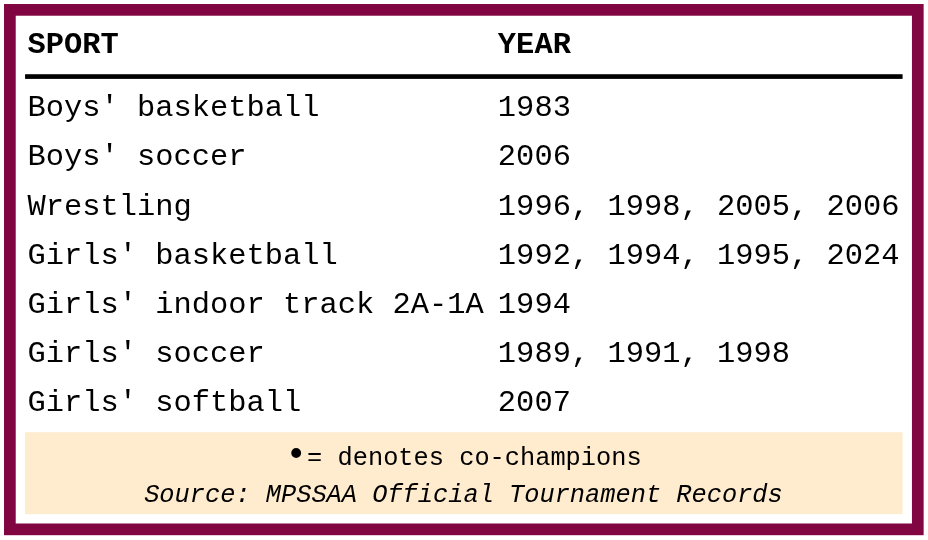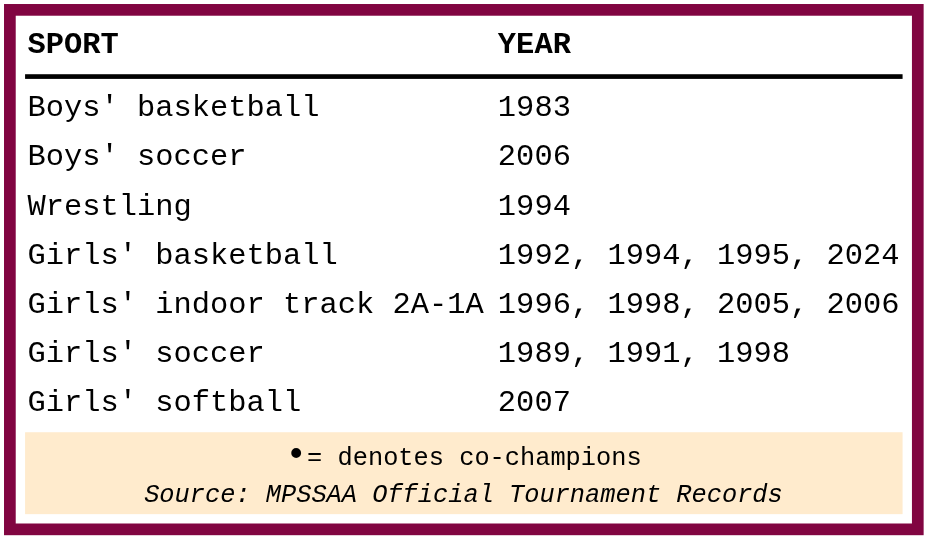Wrestling | YEAR: 1996, 1998, 2005, 2006 -> 1994
Girls' indoor track 2A-1A | YEAR: 1994 -> 1996, 1998, 2005, 2006
